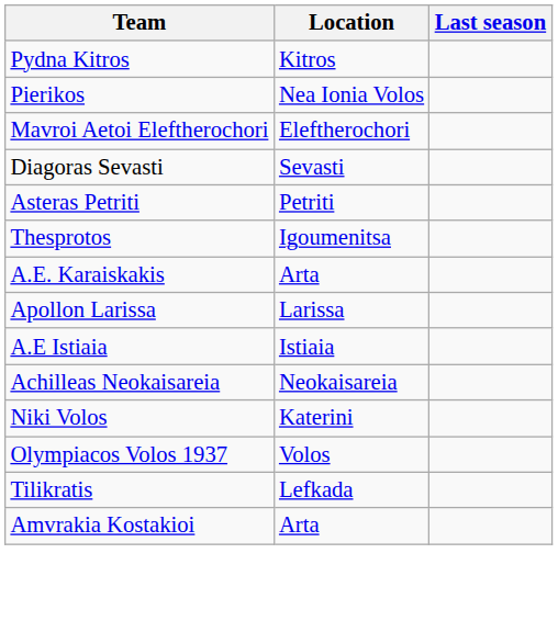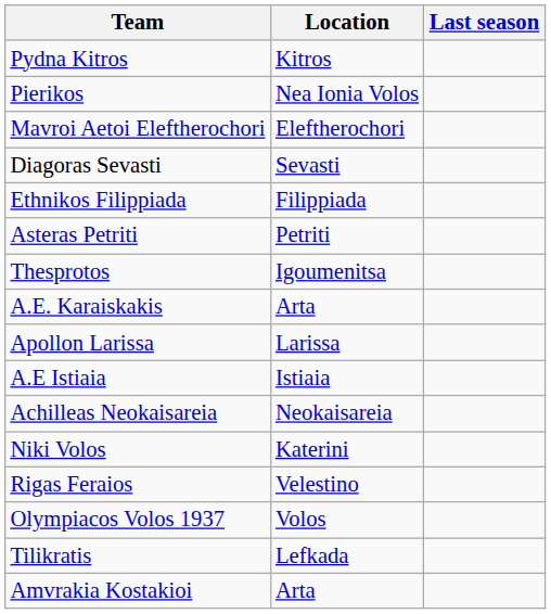+ row: Ethnikos Filippiada | Filippiada
+ row: Rigas Feraios | Velestino
